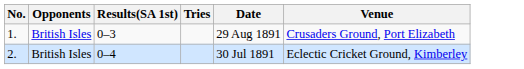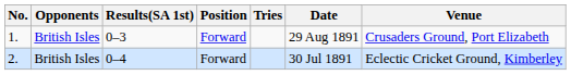+ column: Position | Forward | Forward
